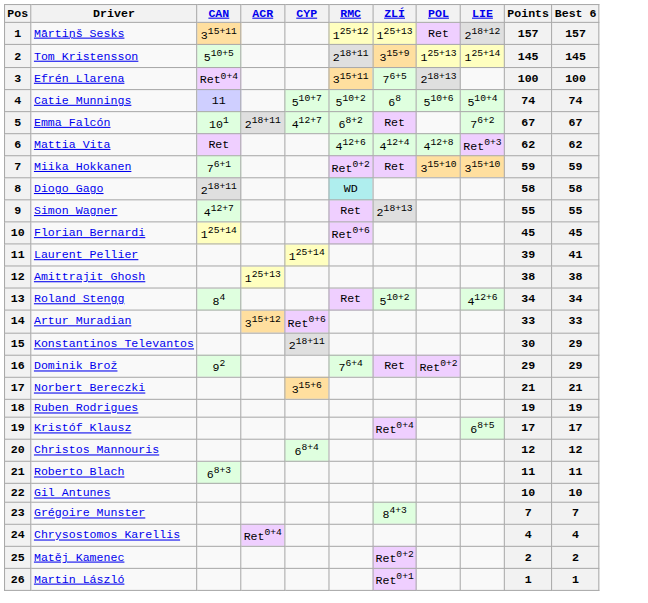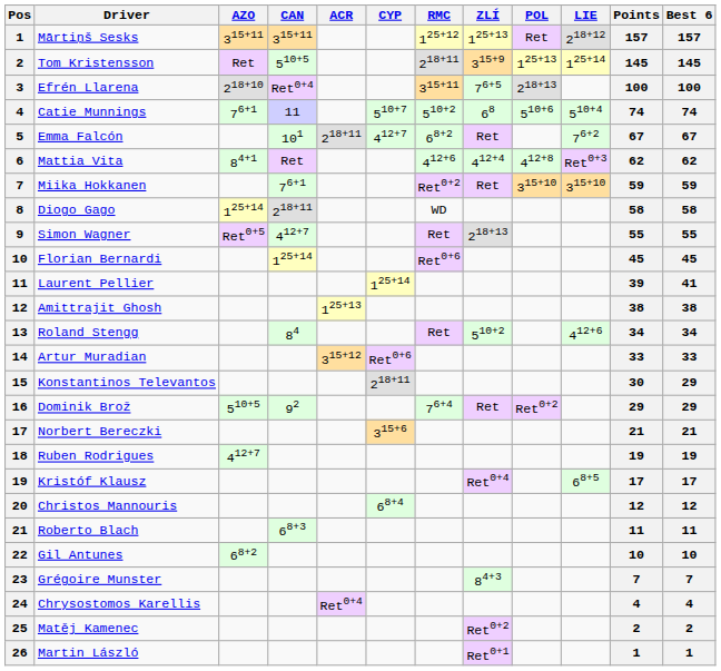+ column: AZO | 315+11 | Ret | 218+10 | 76+1 | 84+1 | 125+14 | Ret0+5 | 510+5 | 412+7 | 68+2
Diogo Gago | RMC: paleturquoise background -> no background
